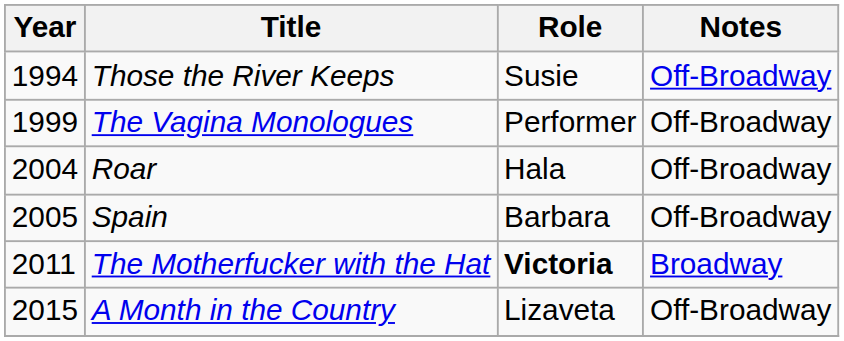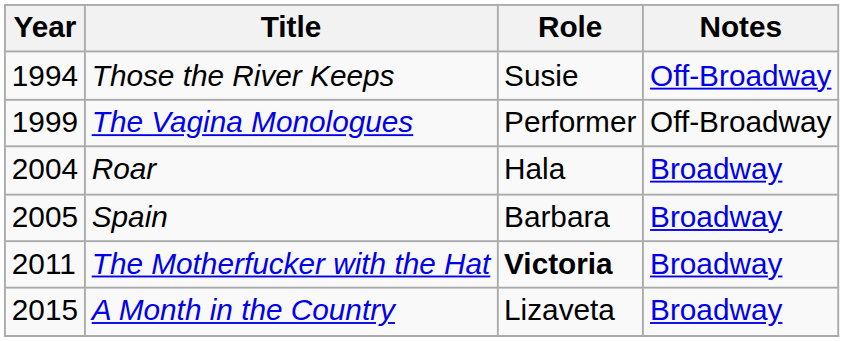Roar | Notes: Off-Broadway -> Broadway
Spain | Notes: Off-Broadway -> Broadway
A Month in the Country | Notes: Off-Broadway -> Broadway
